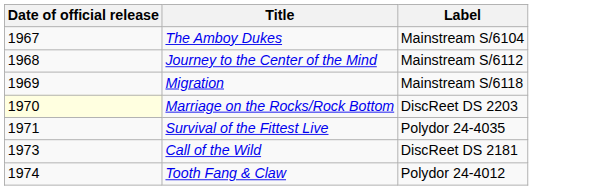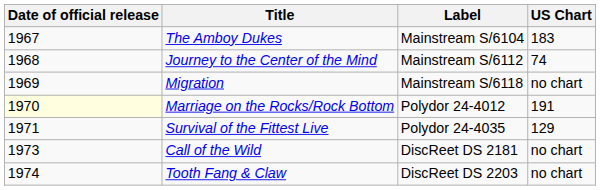+ column: US Chart | 183 | 74 | no chart | 191 | 129 | no chart | no chart
Marriage on the Rocks/Rock Bottom | Label: DiscReet DS 2203 -> Polydor 24-4012
Tooth Fang & Claw | Label: Polydor 24-4012 -> DiscReet DS 2203
